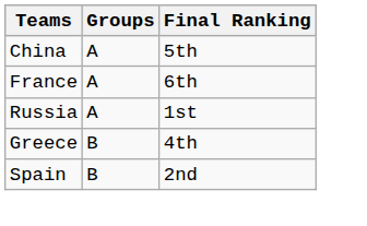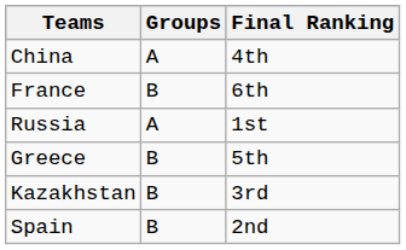China | Final Ranking: 5th -> 4th
France | Groups: A -> B
Greece | Final Ranking: 4th -> 5th
+ row: Kazakhstan | B | 3rd
